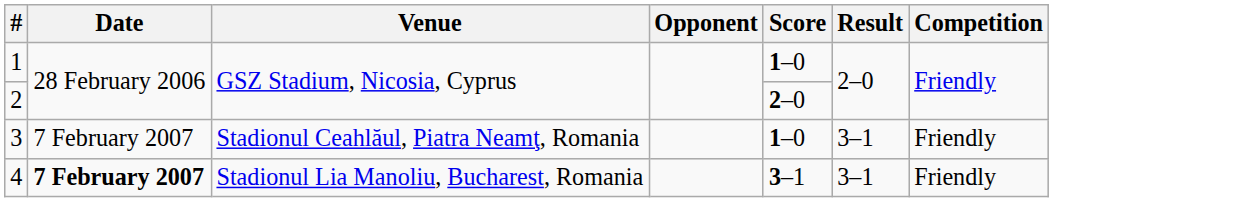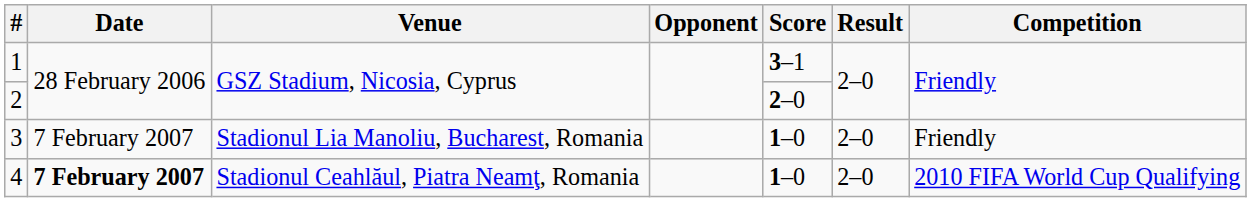1 | Score: 1–0 -> 3–1
3 | Venue: Stadionul Ceahlăul, Piatra Neamţ, Romania -> Stadionul Lia Manoliu, Bucharest, Romania
3 | Result: 3–1 -> 2–0
4 | Venue: Stadionul Lia Manoliu, Bucharest, Romania -> Stadionul Ceahlăul, Piatra Neamţ, Romania
4 | Score: 3–1 -> 1–0
4 | Result: 3–1 -> 2–0
4 | Competition: Friendly -> 2010 FIFA World Cup Qualifying
